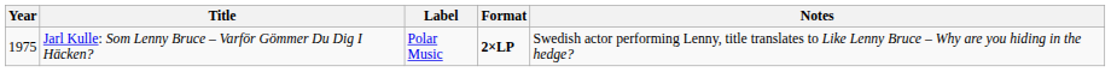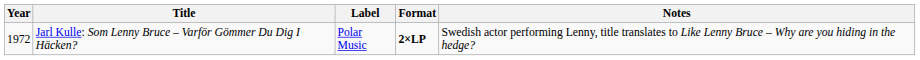Jarl Kulle: Som Lenny Bruce – Varför Gömmer Du Dig I Häcken? | Year: 1975 -> 1972
